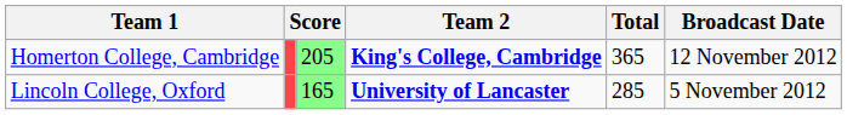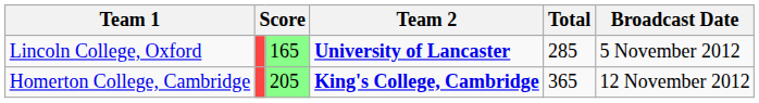rows swapped: Lincoln College, Oxford <-> Homerton College, Cambridge
